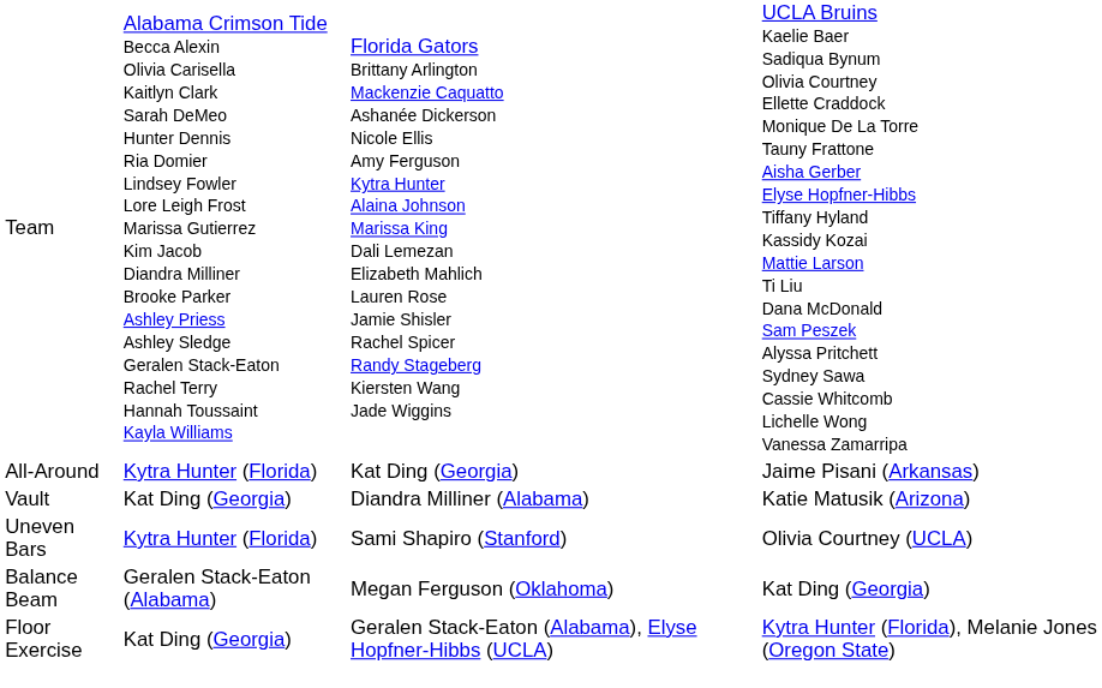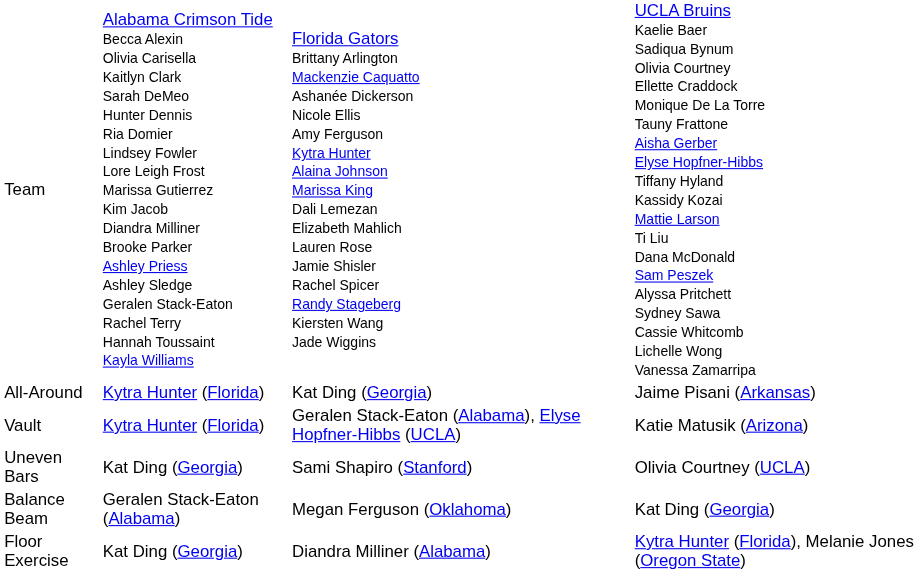Vault | column 2: Kat Ding (Georgia) -> Kytra Hunter (Florida)
Vault | column 3: Diandra Milliner (Alabama) -> Geralen Stack-Eaton (Alabama), Elyse Hopfner-Hibbs (UCLA)
Uneven Bars | column 2: Kytra Hunter (Florida) -> Kat Ding (Georgia)
Floor Exercise | column 3: Geralen Stack-Eaton (Alabama), Elyse Hopfner-Hibbs (UCLA) -> Diandra Milliner (Alabama)
